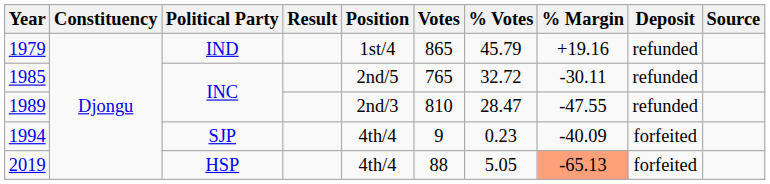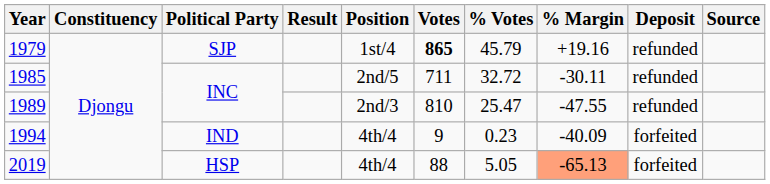1979 | Political Party: IND -> SJP
1979 | Votes: normal -> bold
1985 | Votes: 765 -> 711
1989 | % Votes: 28.47 -> 25.47
1994 | Political Party: SJP -> IND
